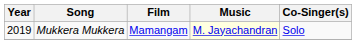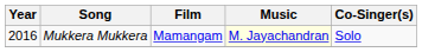Mukkera Mukkera | Year: 2019 -> 2016
